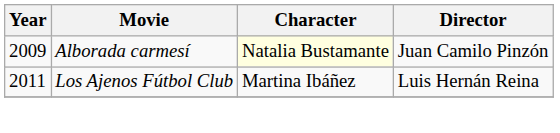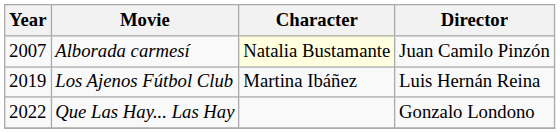Alborada carmesí | Year: 2009 -> 2007
Los Ajenos Fútbol Club | Year: 2011 -> 2019
+ row: 2022 | Que Las Hay... Las Hay | Gonzalo Londono
